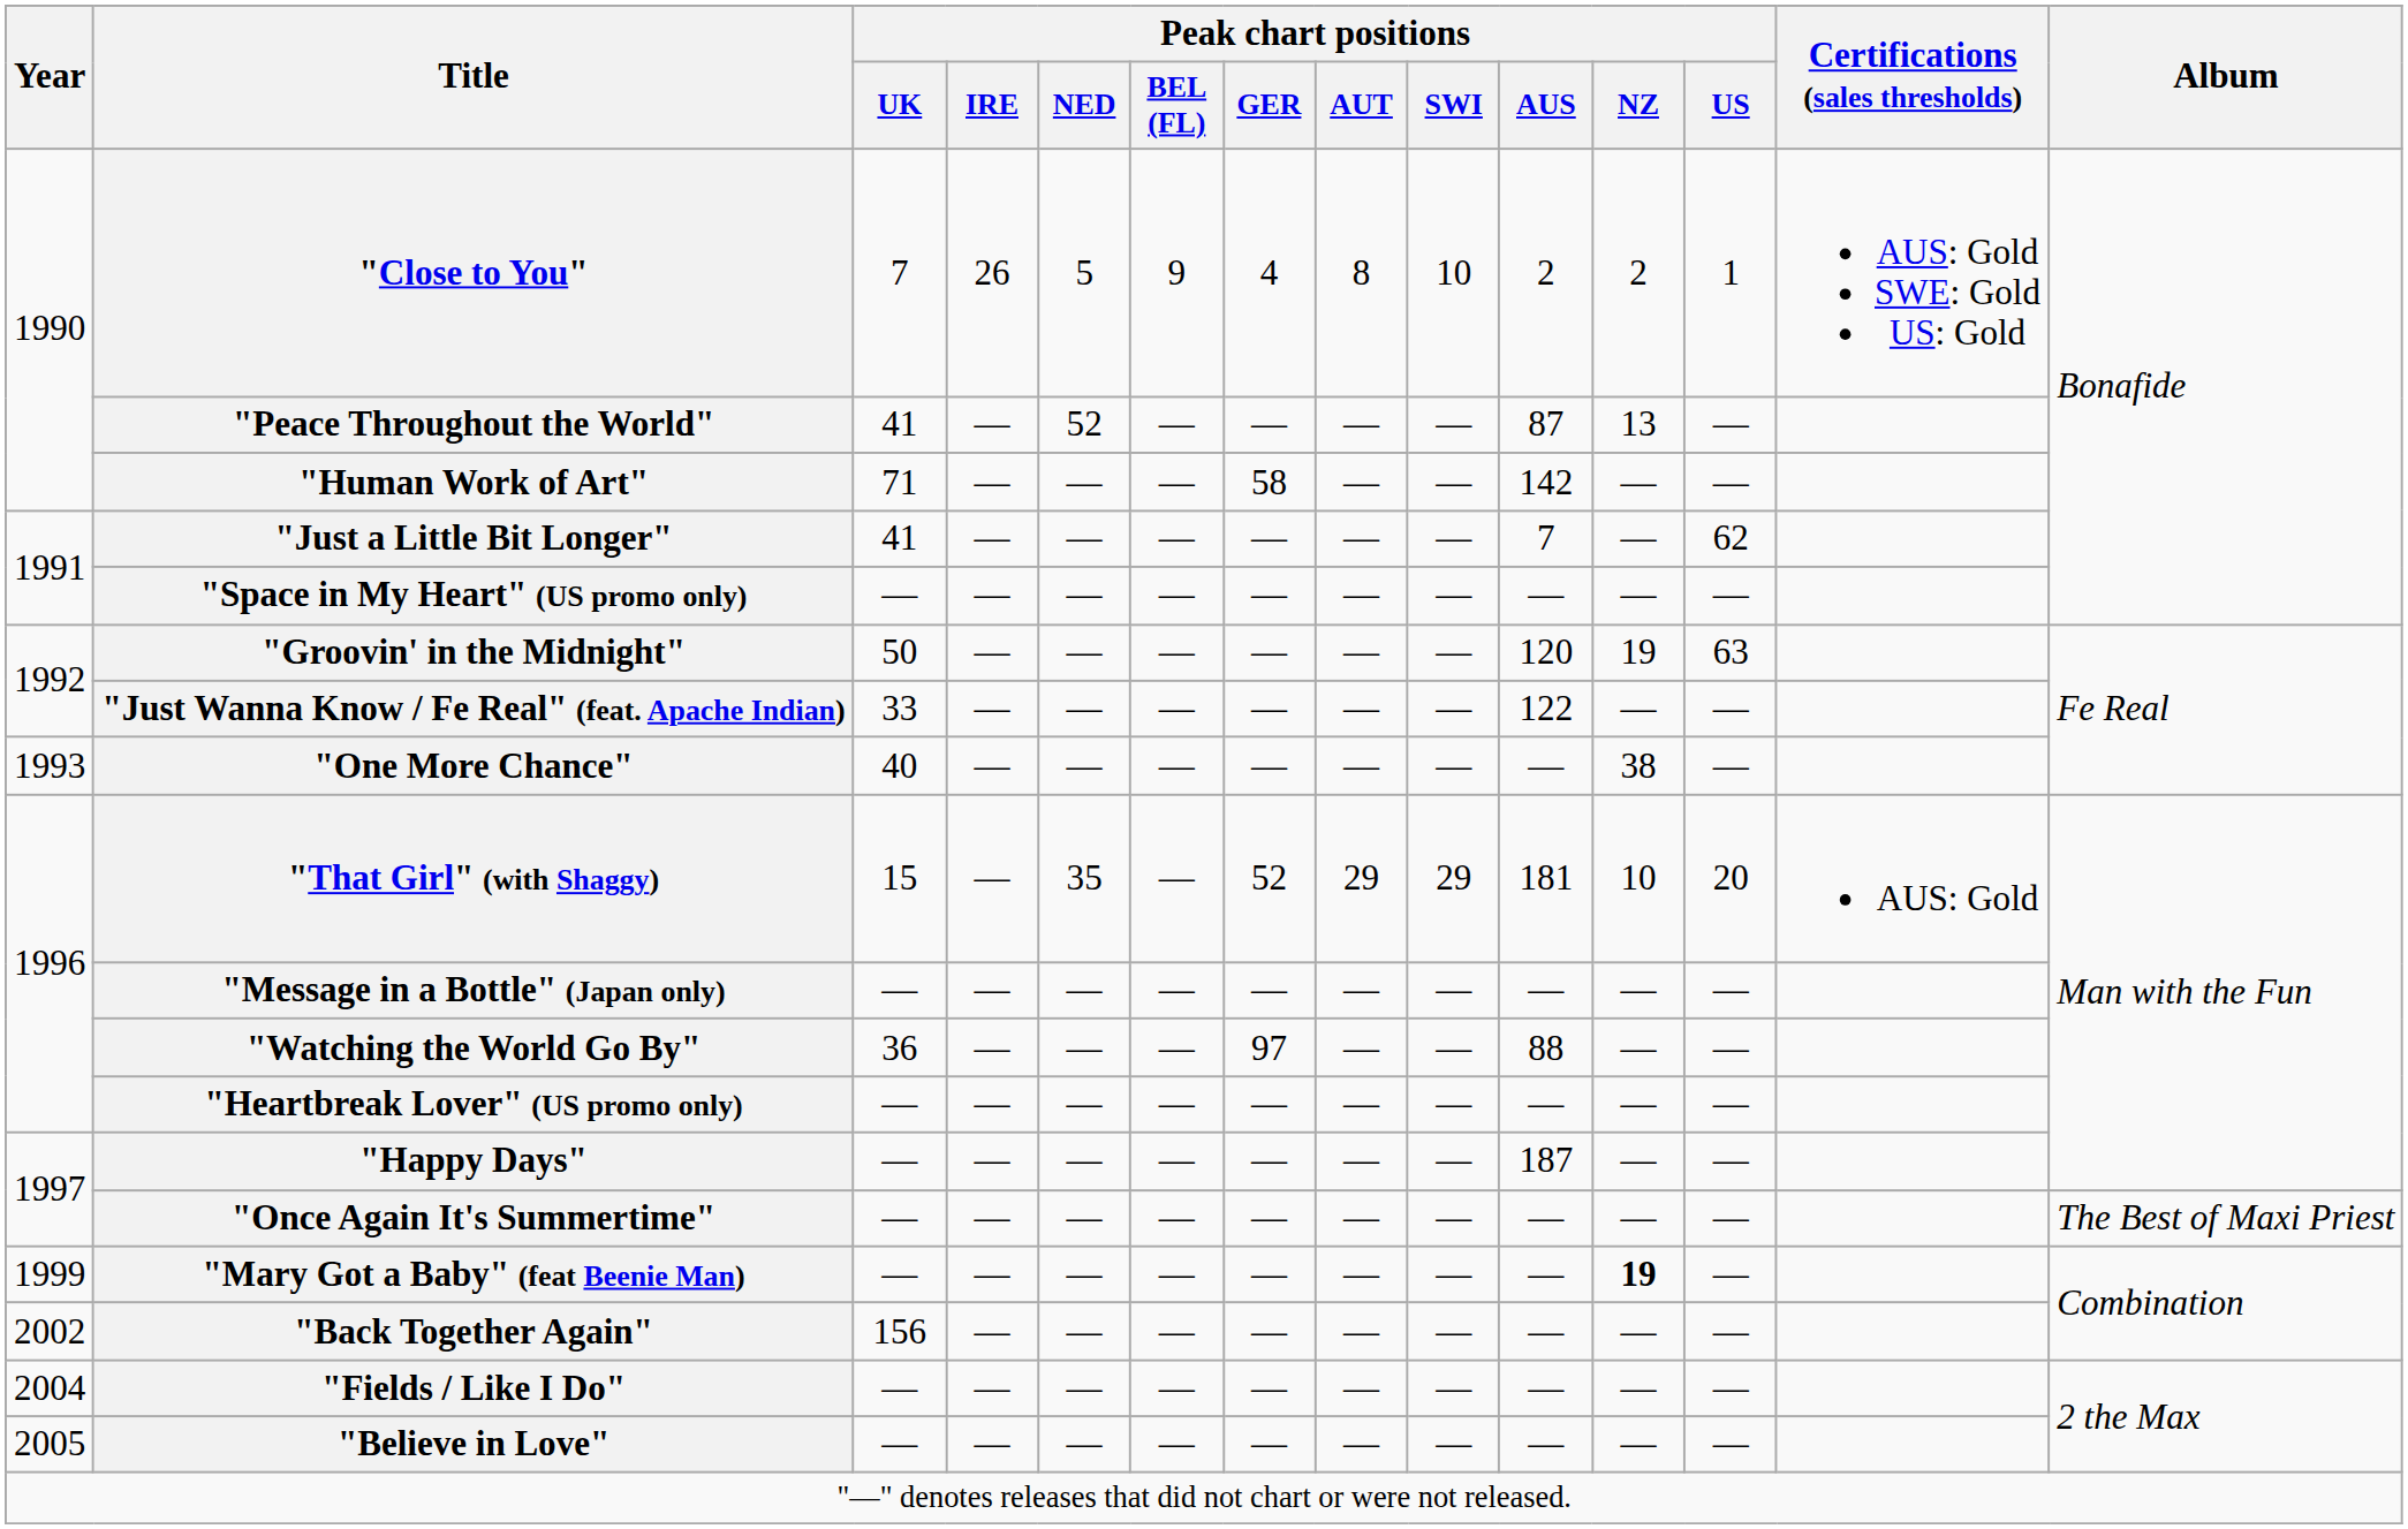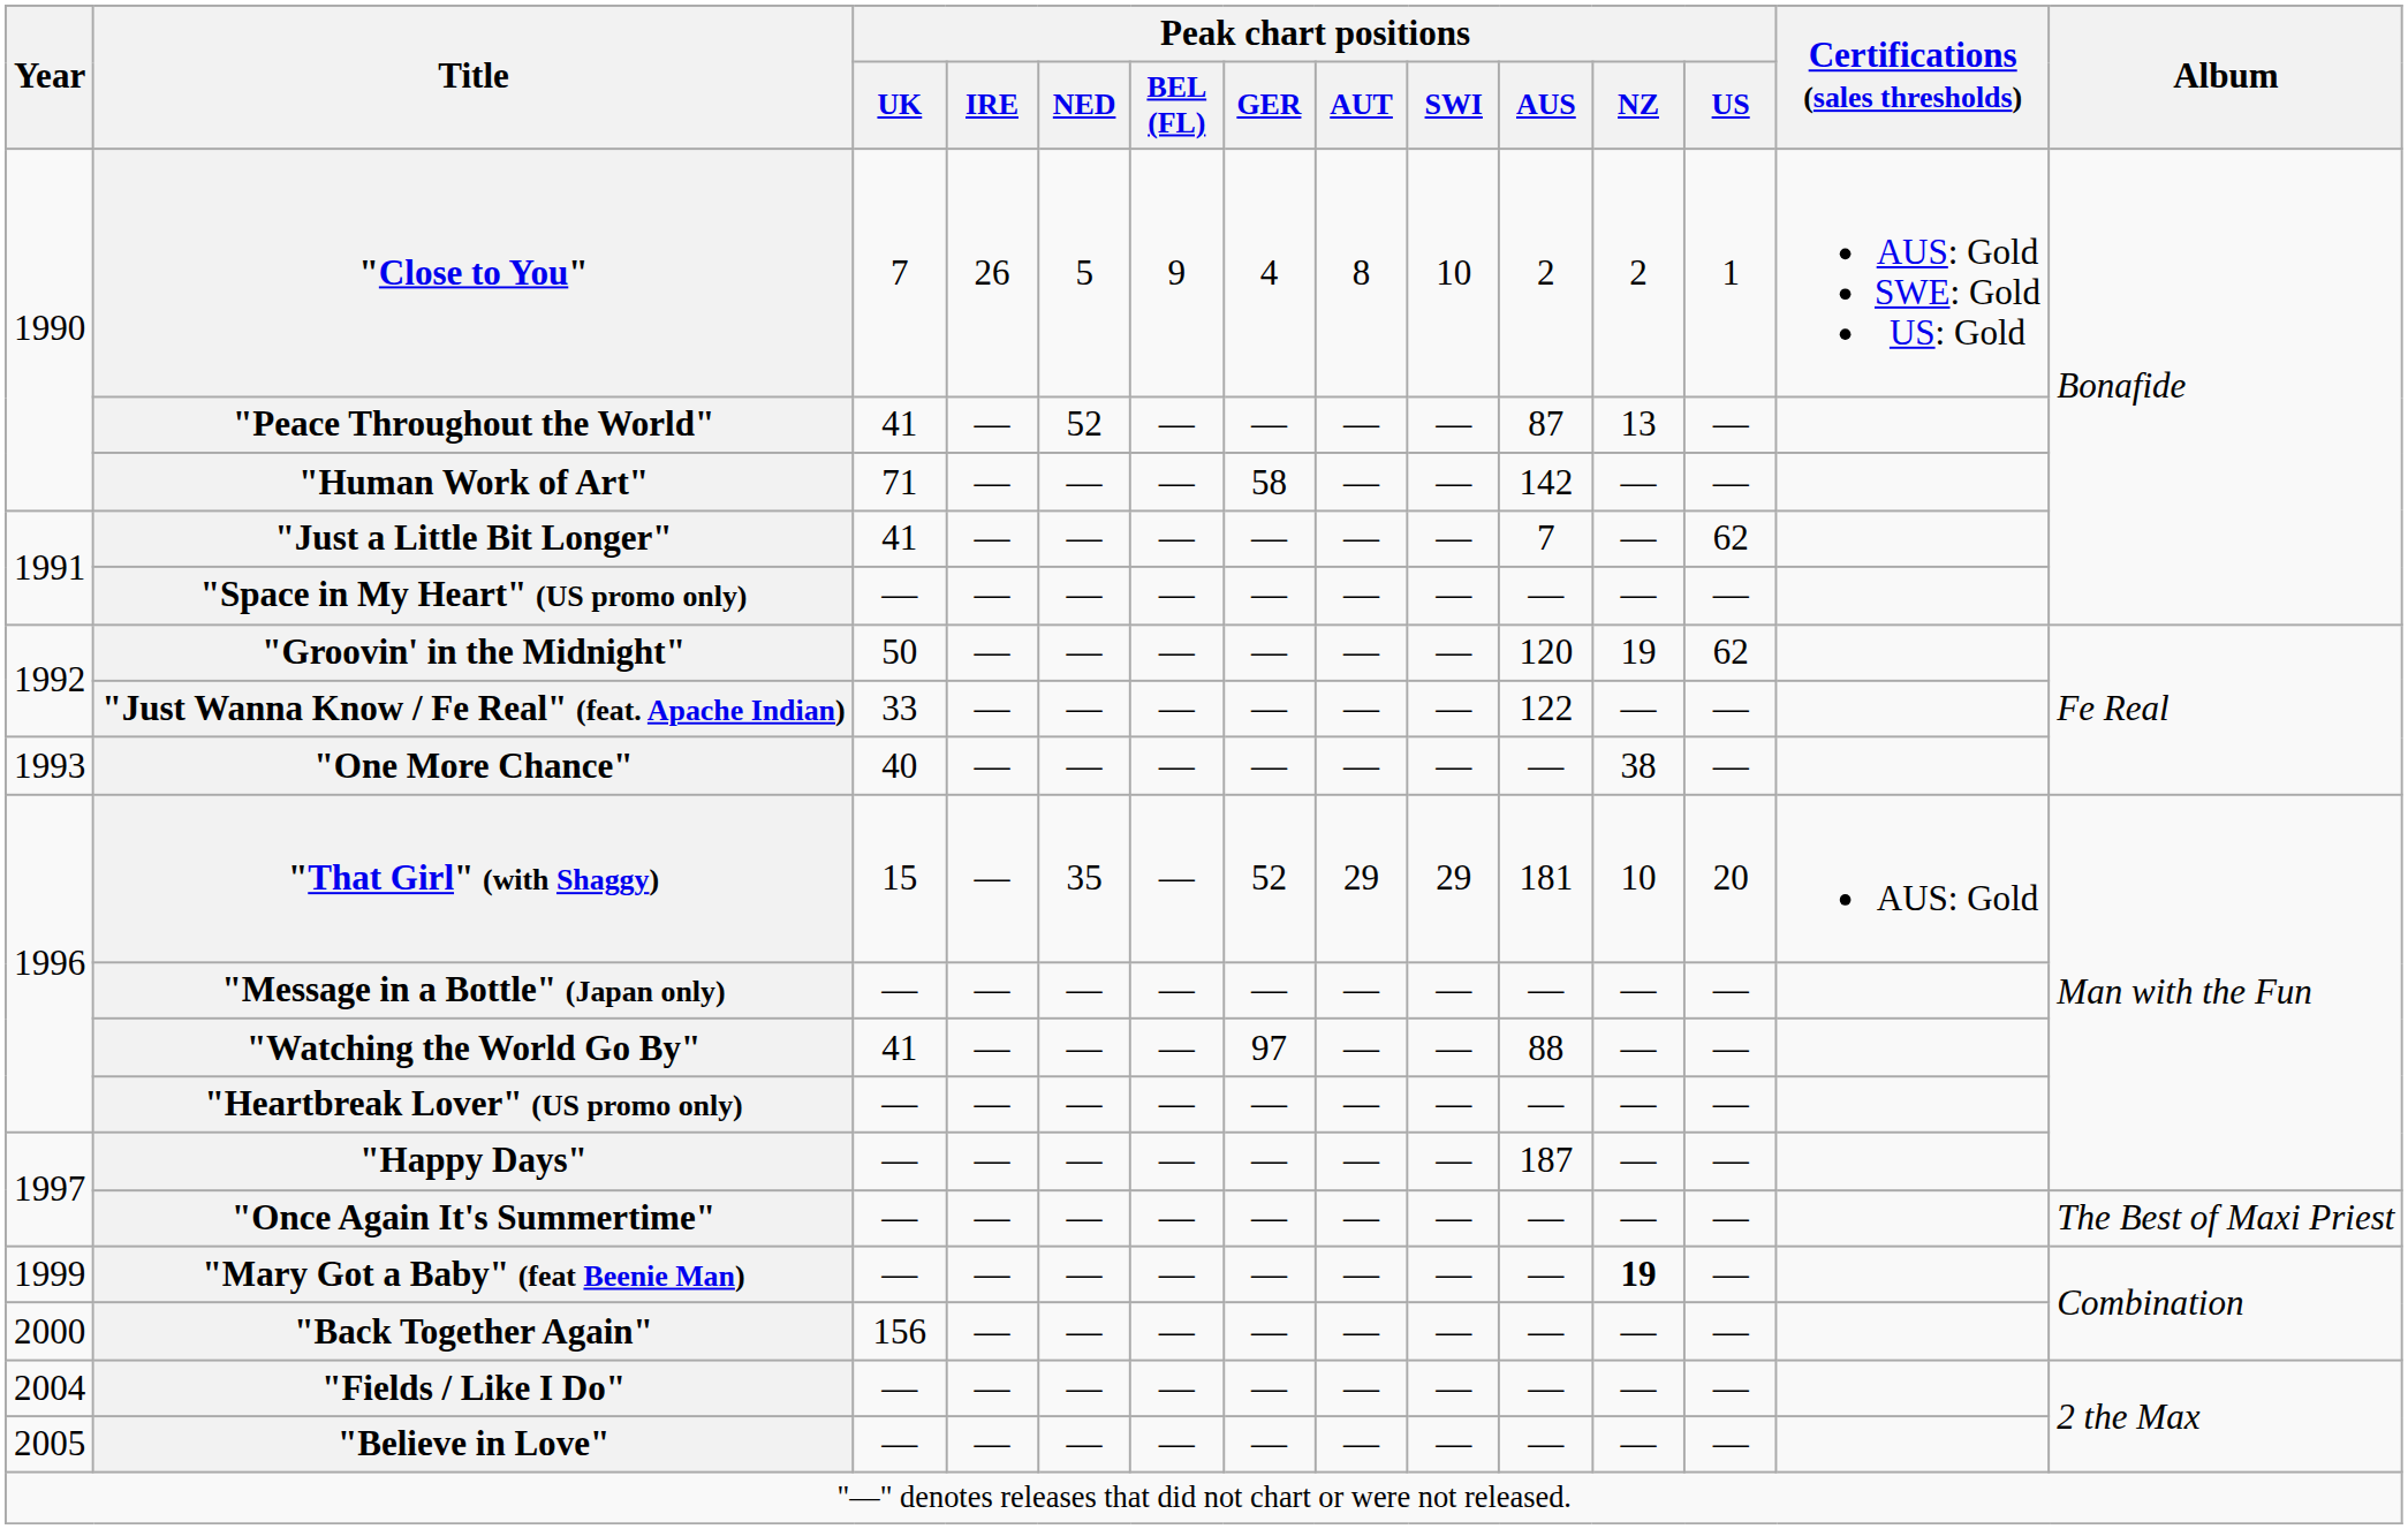"Groovin' in the Midnight" | Peak chart positions / US: 63 -> 62
"Watching the World Go By" | Peak chart positions / UK: 36 -> 41
"Back Together Again" | Year: 2002 -> 2000
